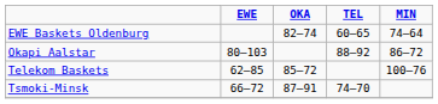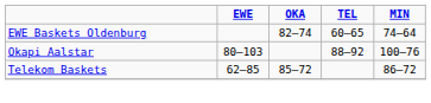Okapi Aalstar | MIN: 86–72 -> 100–76
Telekom Baskets | MIN: 100–76 -> 86–72
- row: Tsmoki-Minsk | 66–72 | 87–91 | 74–70
